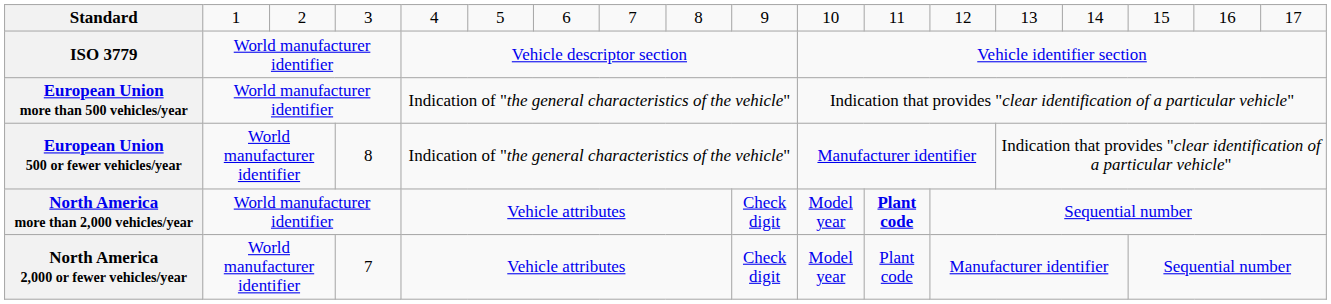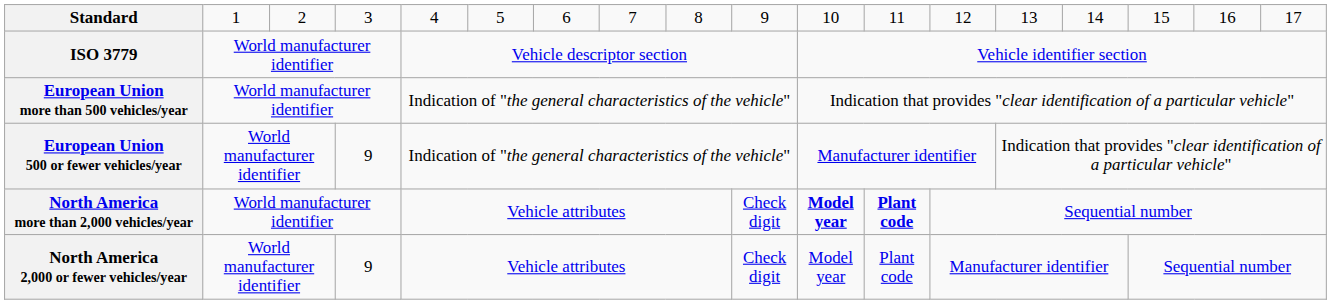European Union 500 or fewer vehicles/year | column 4: 8 -> 9
North America more than 2,000 vehicles/year | column 11: normal -> bold
North America 2,000 or fewer vehicles/year | column 4: 7 -> 9
